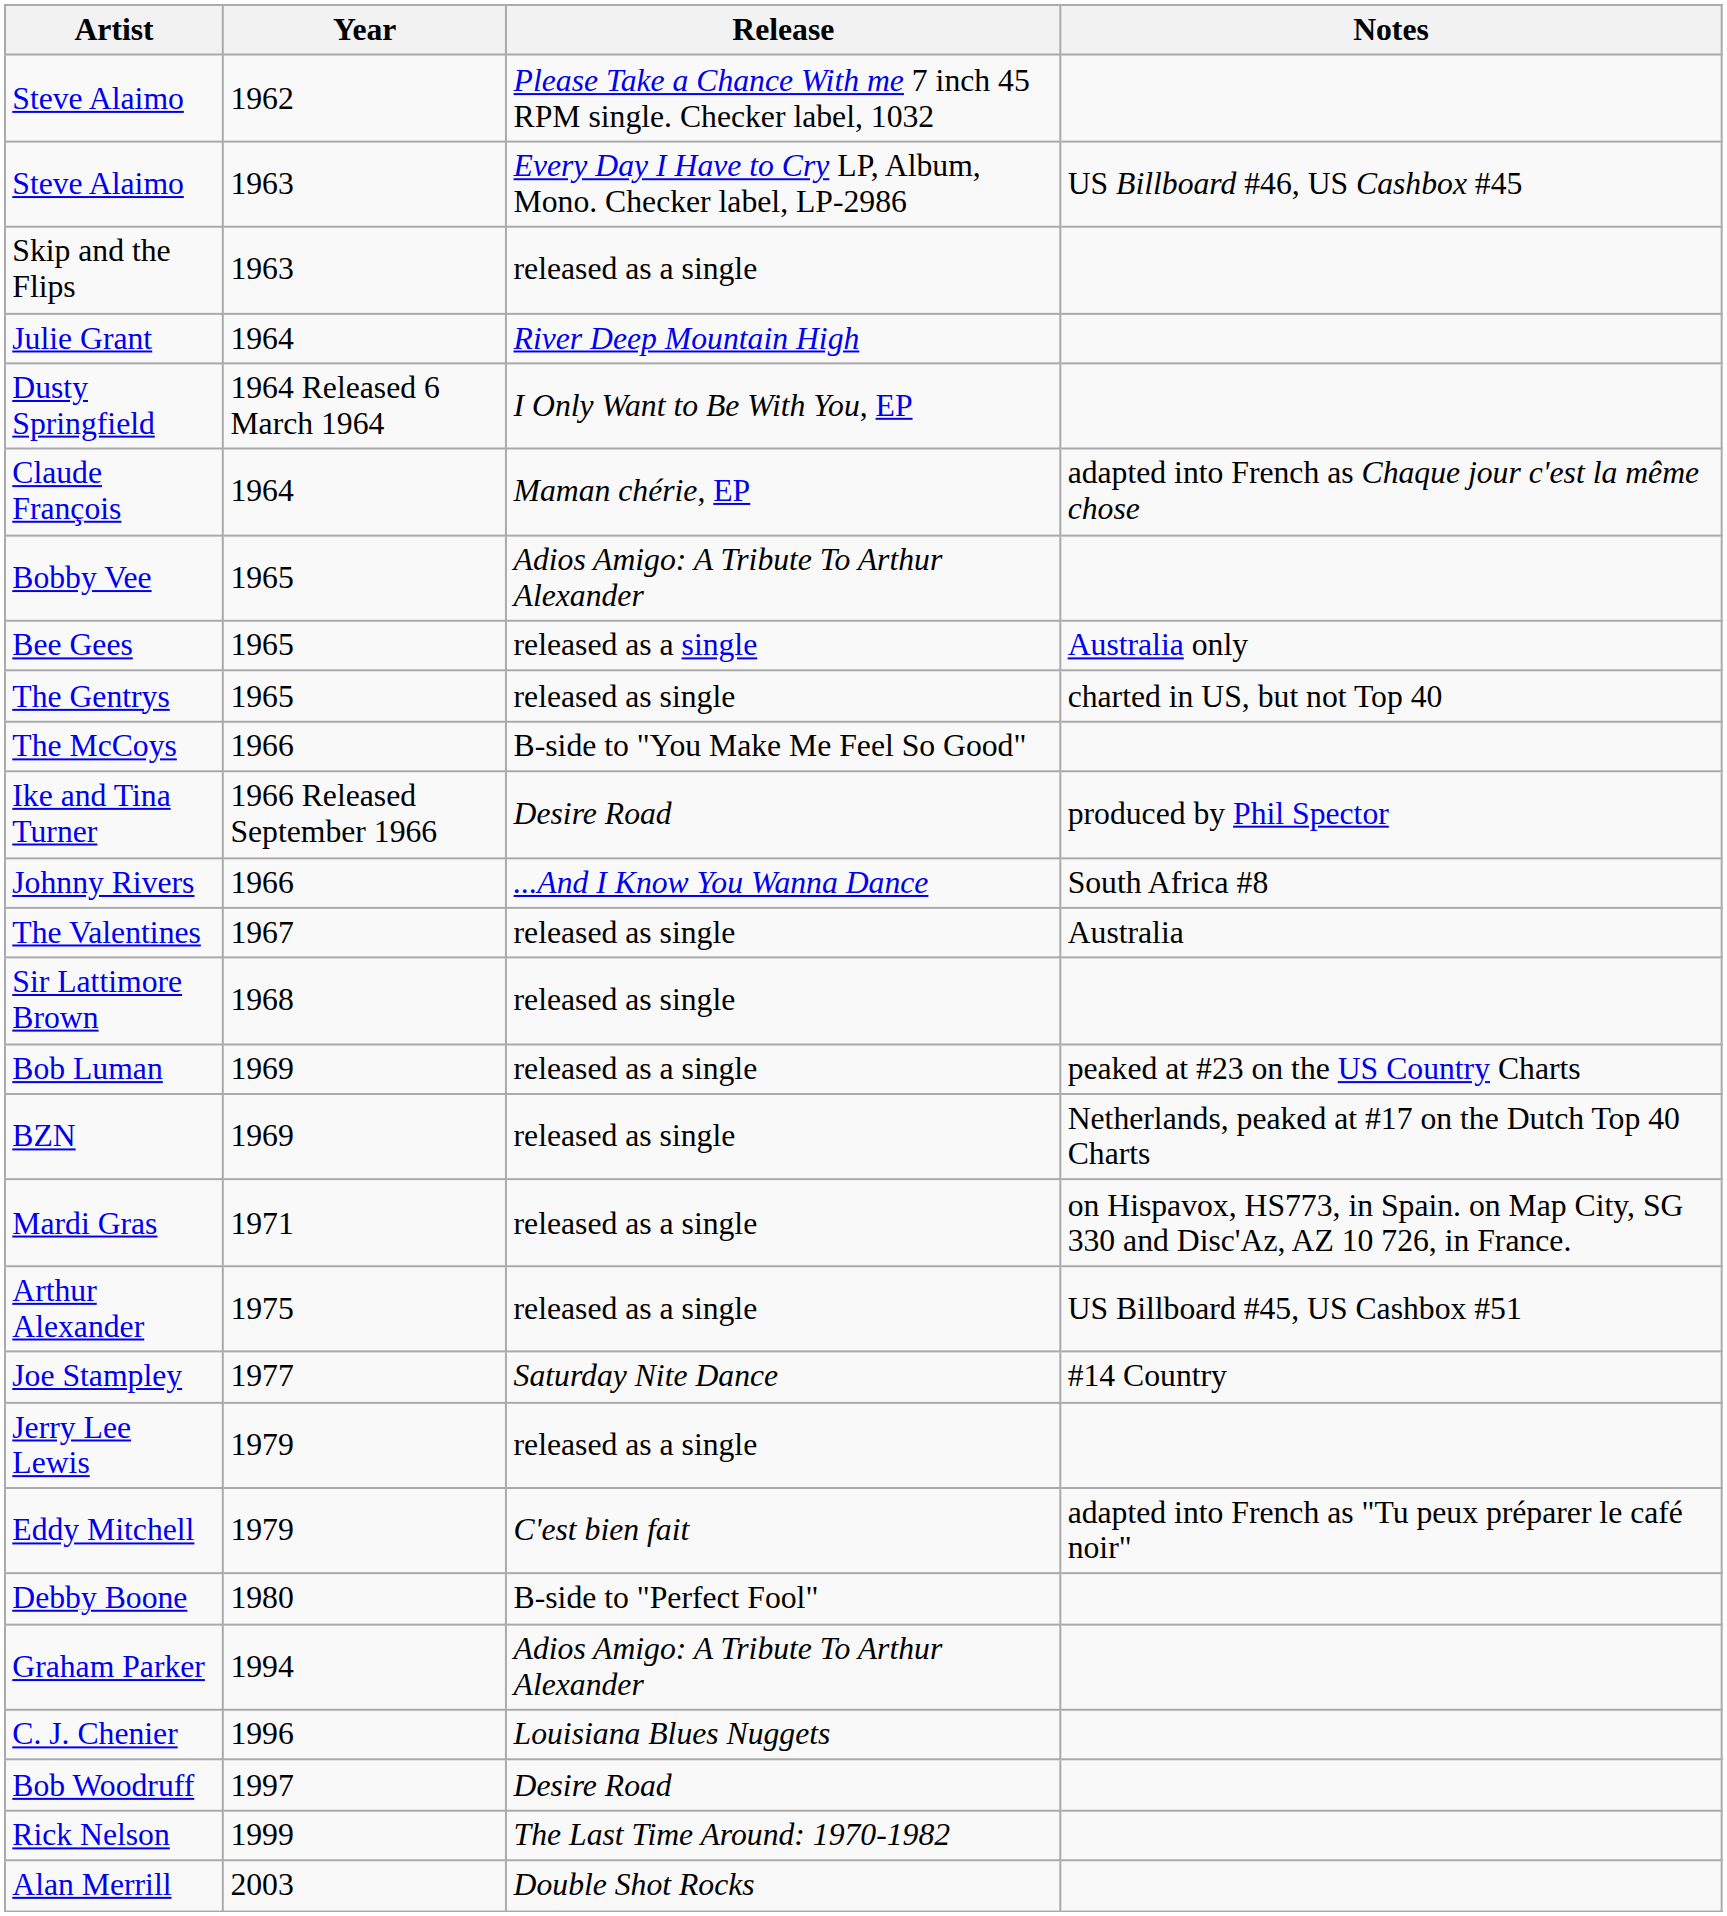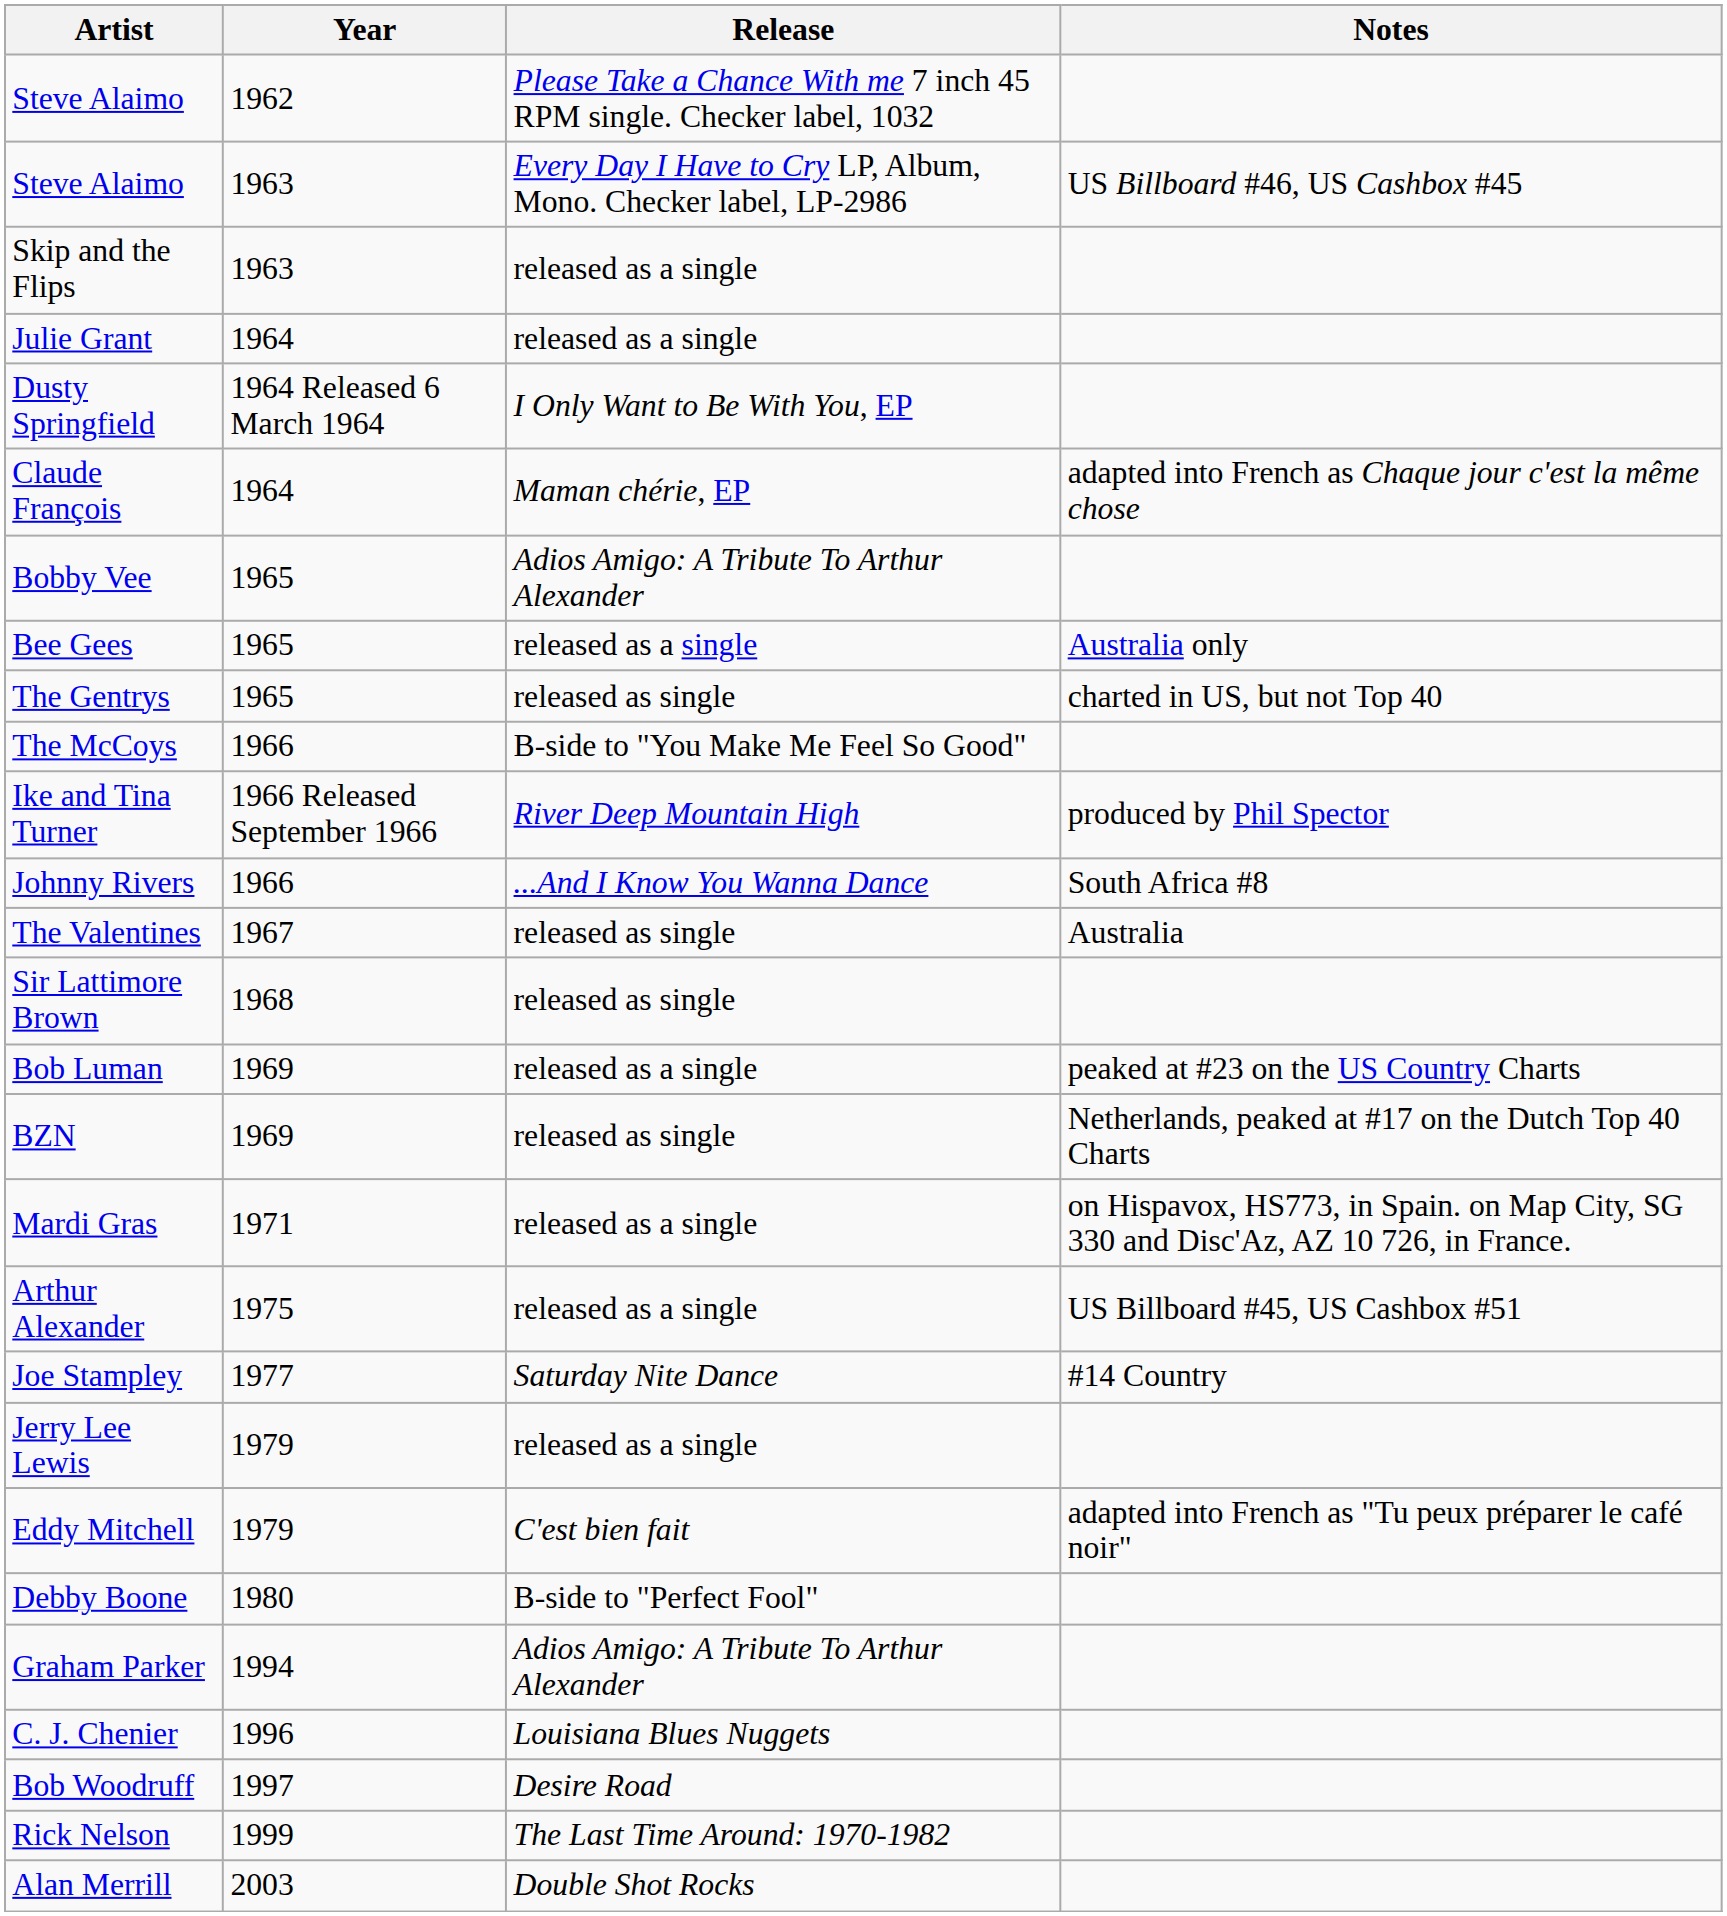Julie Grant | Release: River Deep Mountain High -> released as a single
Ike and Tina Turner | Release: Desire Road -> River Deep Mountain High
